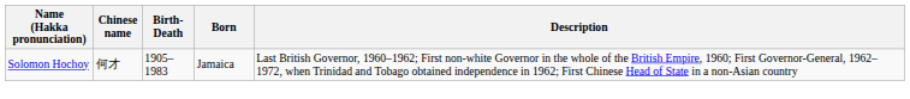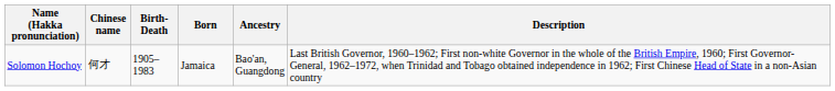+ column: Ancestry | Bao'an, Guangdong
